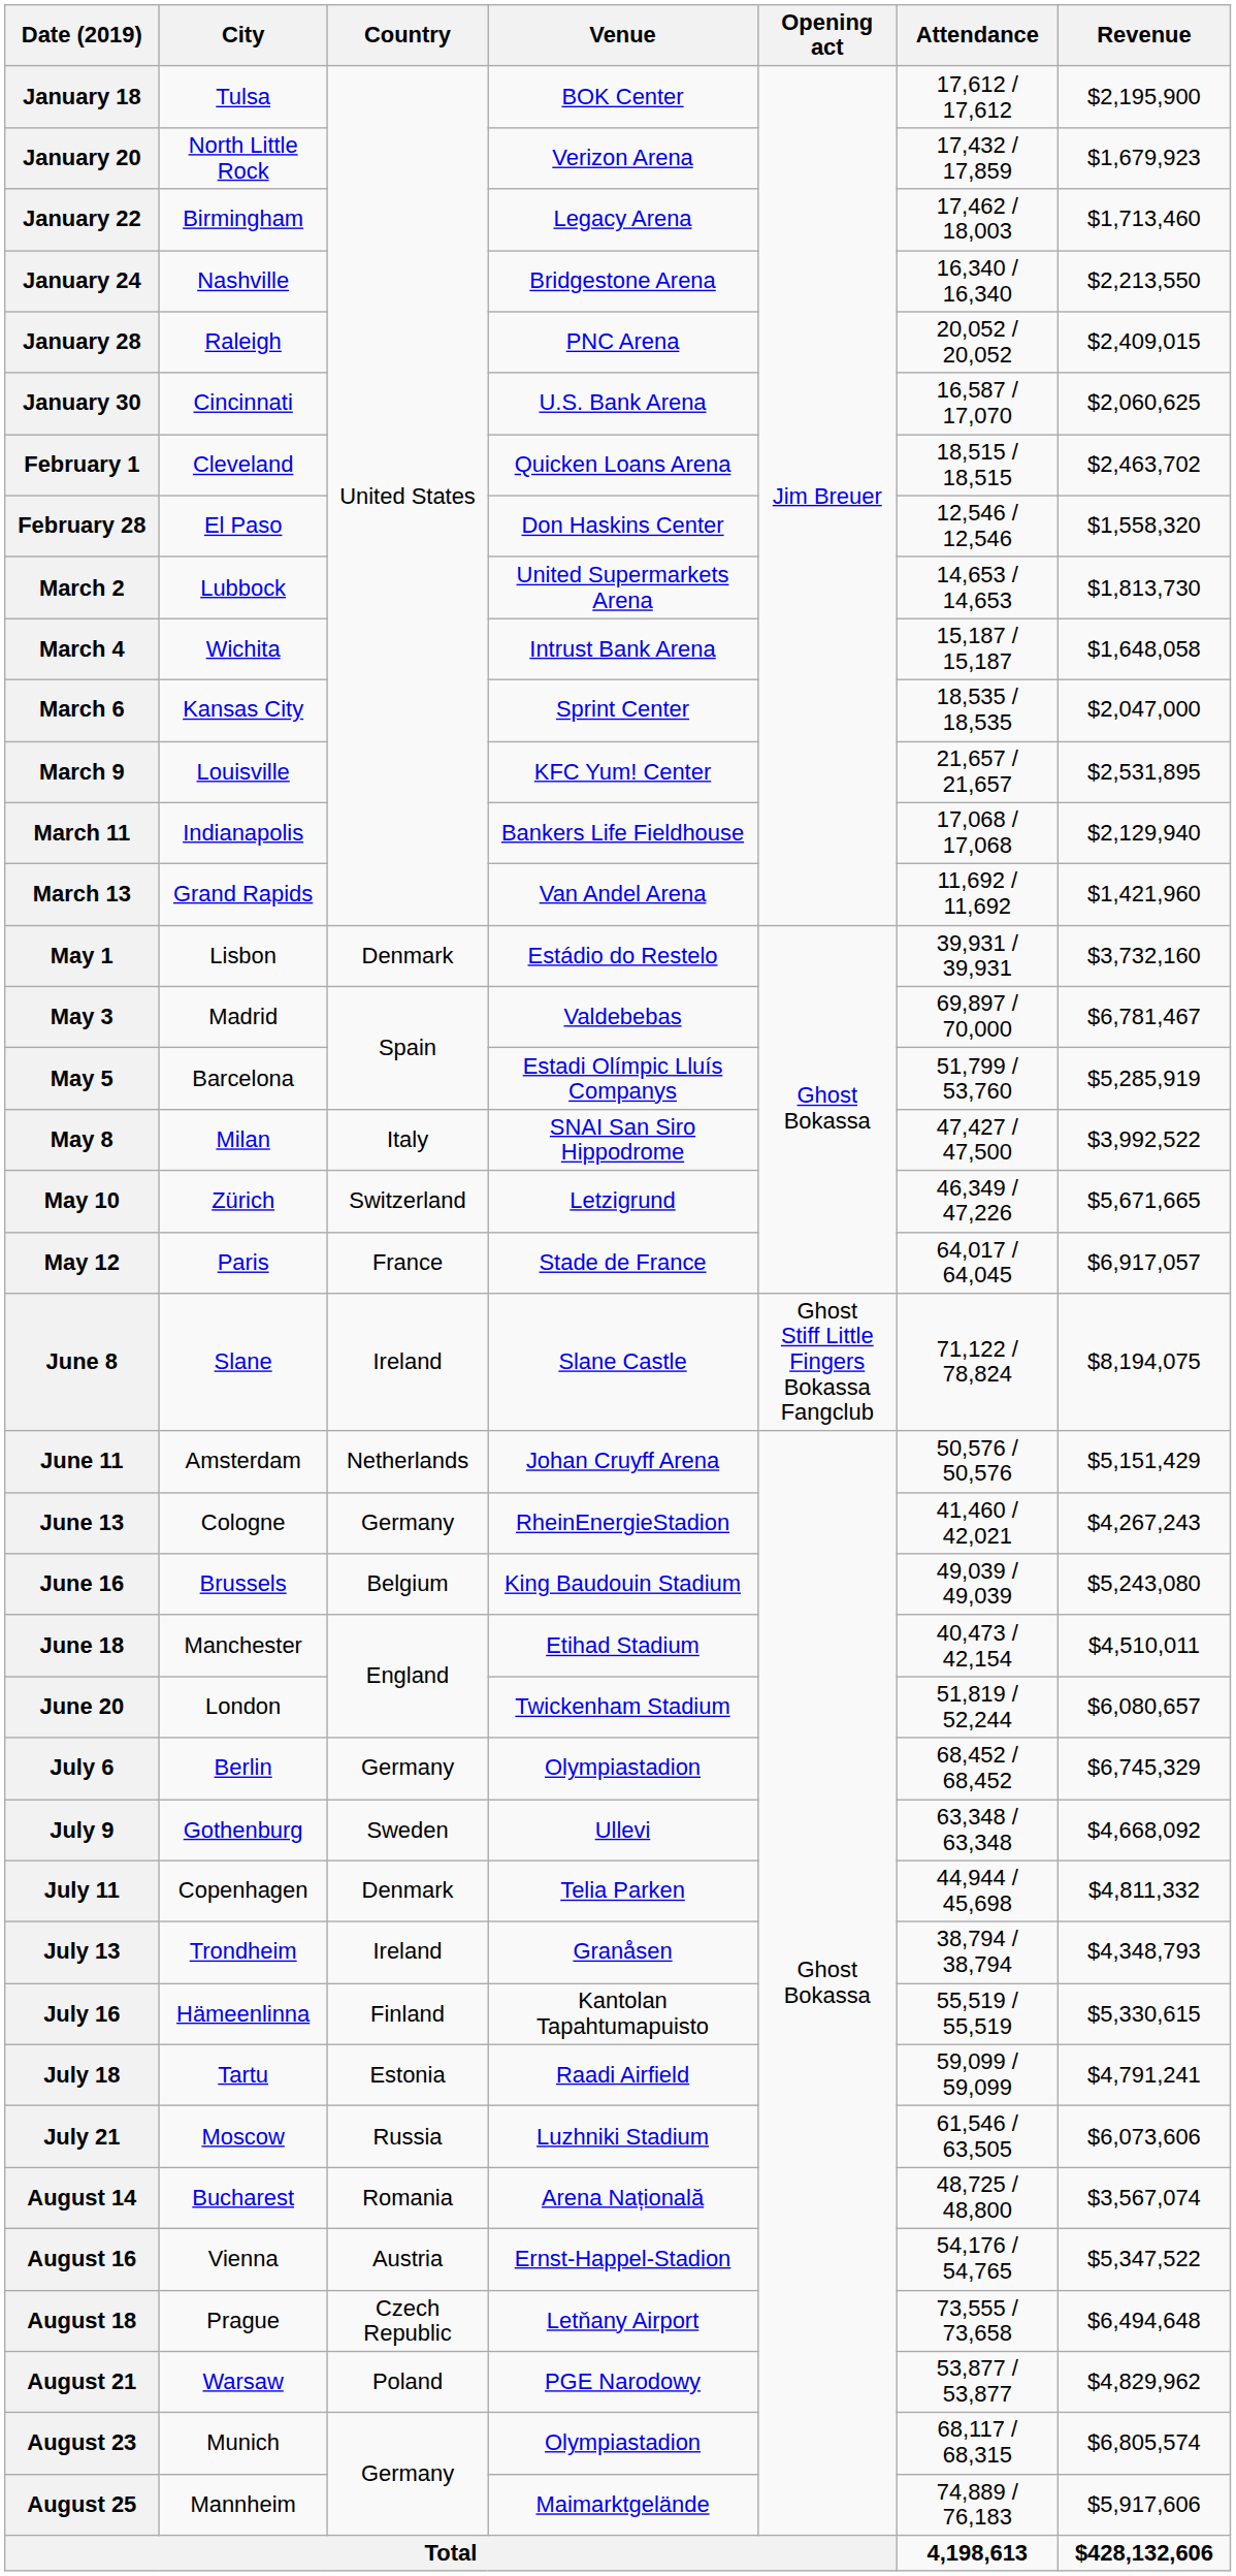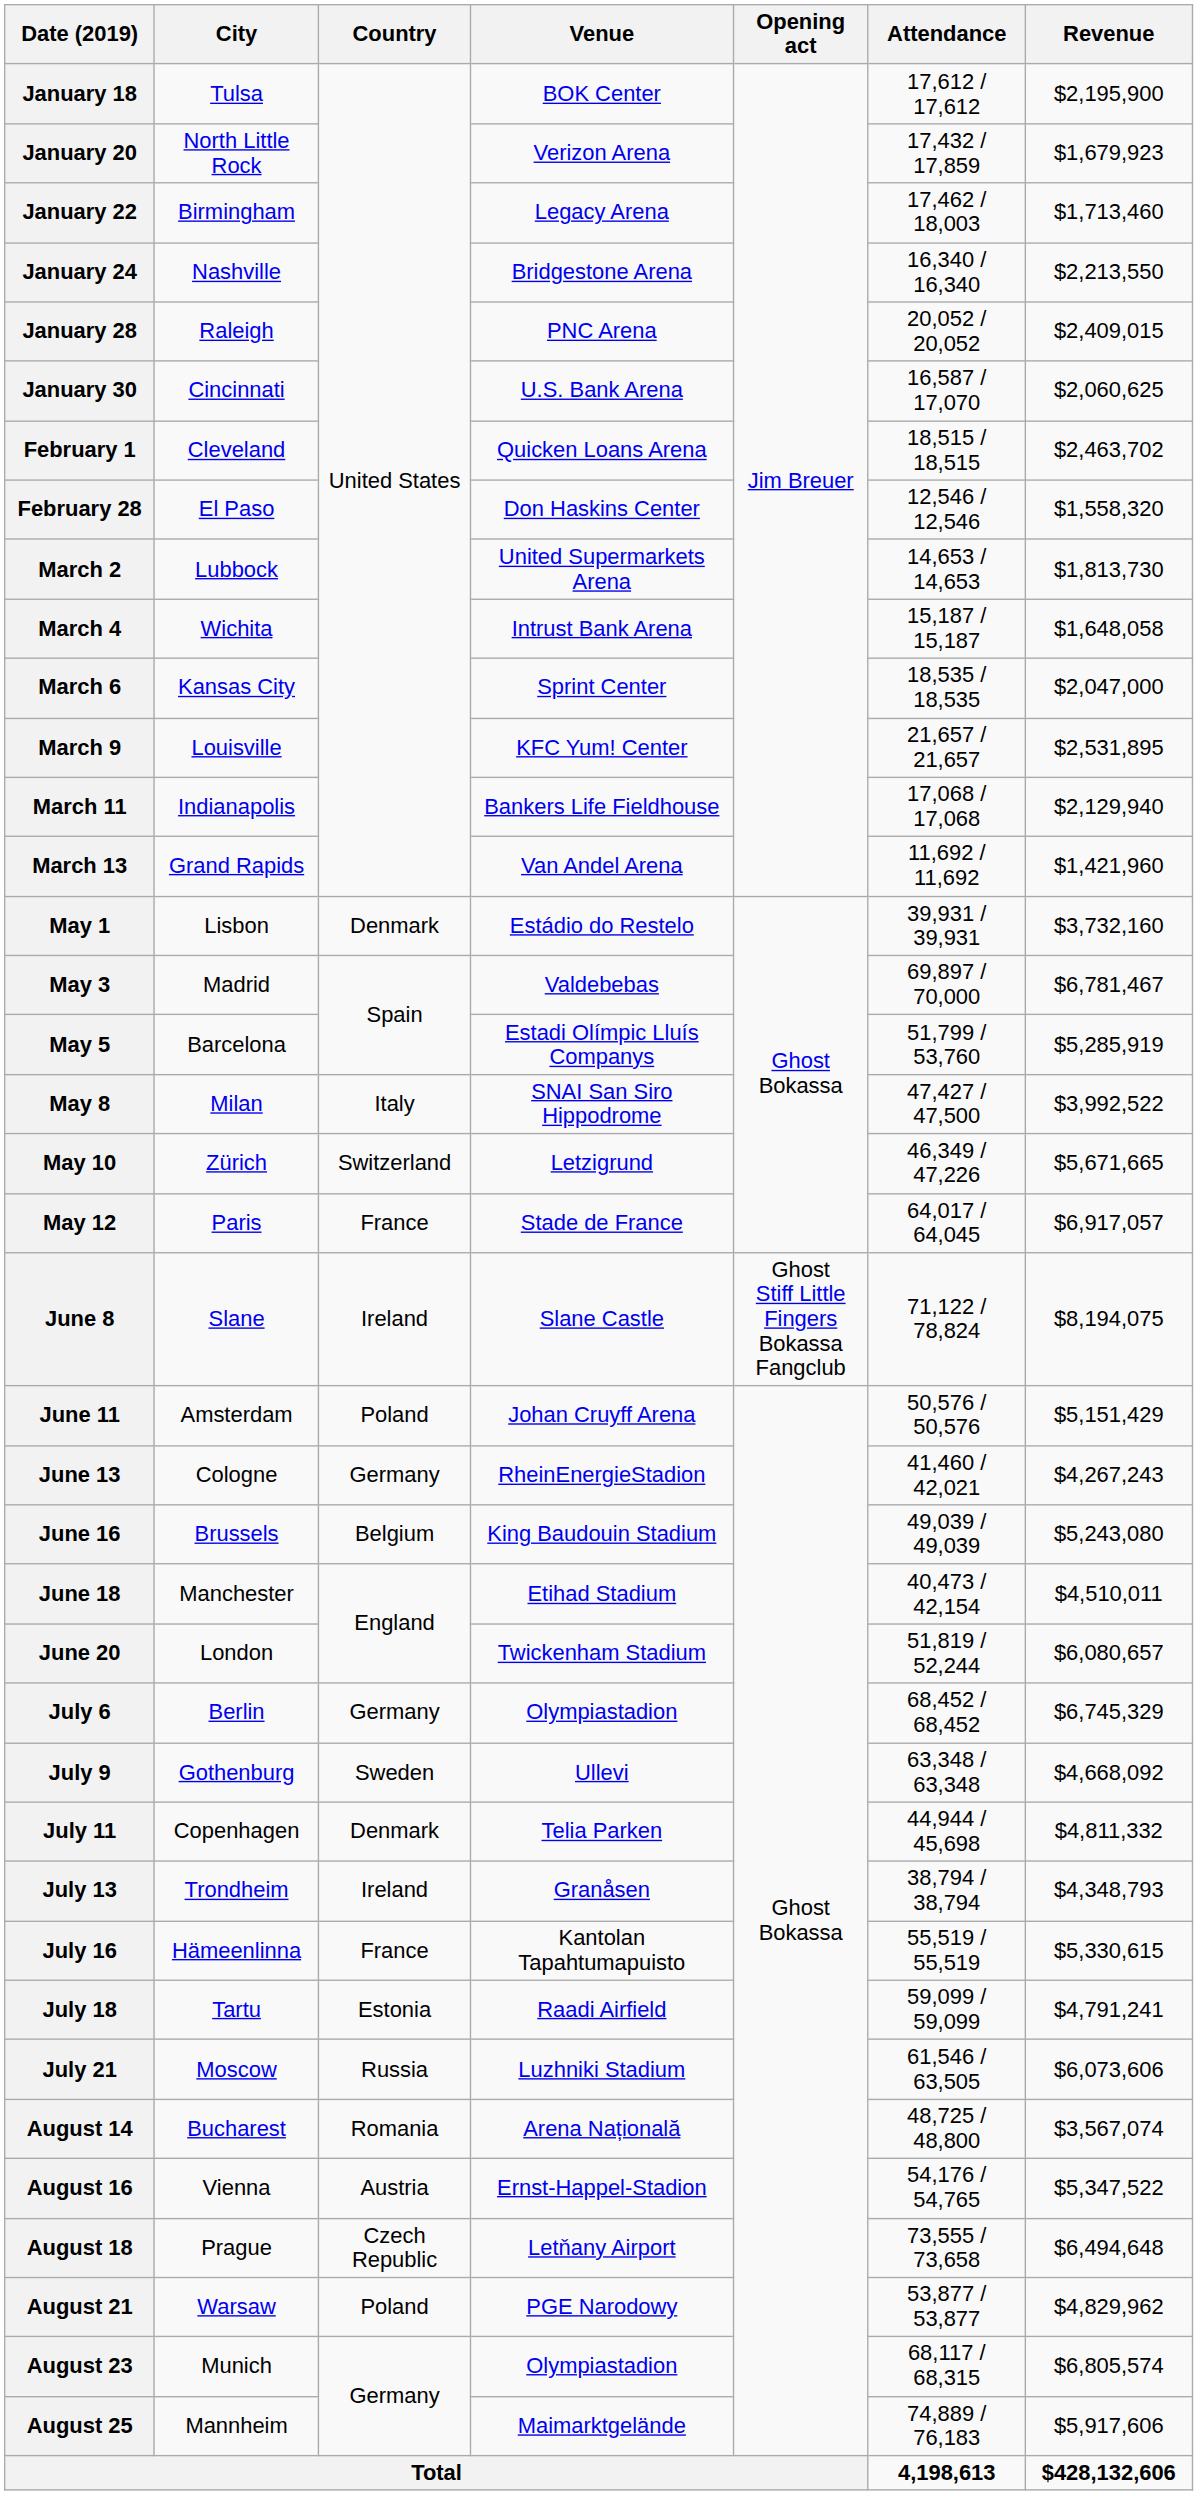June 11 | Country: Netherlands -> Poland
July 16 | Country: Finland -> France
